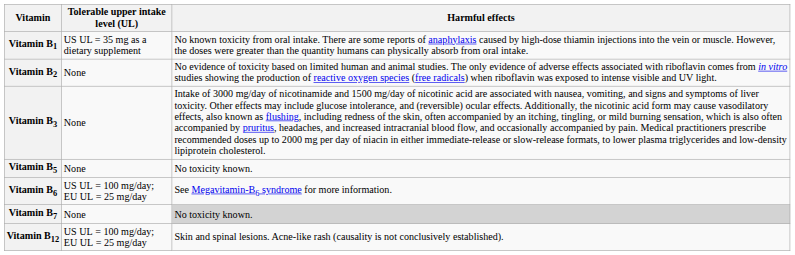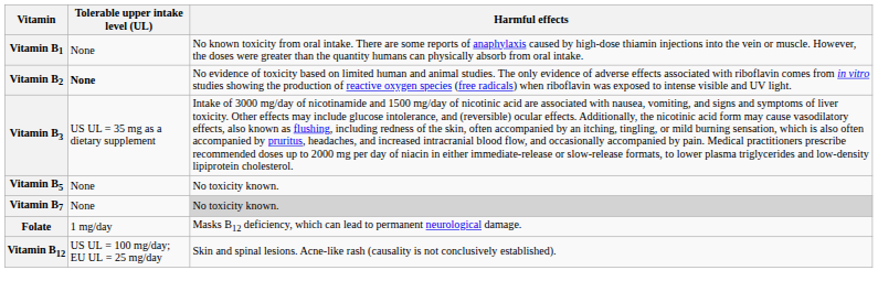Vitamin B1 | Tolerable upper intake level (UL): US UL = 35 mg as a dietary supplement -> None
Vitamin B2 | Tolerable upper intake level (UL): normal -> bold
Vitamin B3 | Tolerable upper intake level (UL): None -> US UL = 35 mg as a dietary supplement
- row: Vitamin B6 | US UL = 100 mg/day; EU UL = 25 mg/day | See Megavitamin-B6 syndrome for more information.
+ row: Folate | 1 mg/day | Masks B12 deficiency, which can lead to permanent neurological damage.
